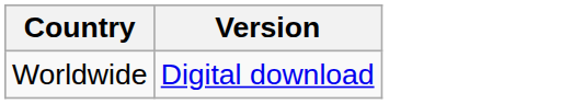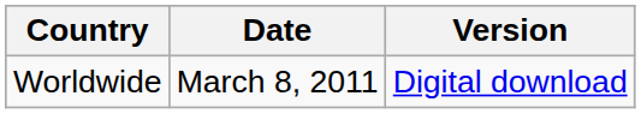+ column: Date | March 8, 2011
